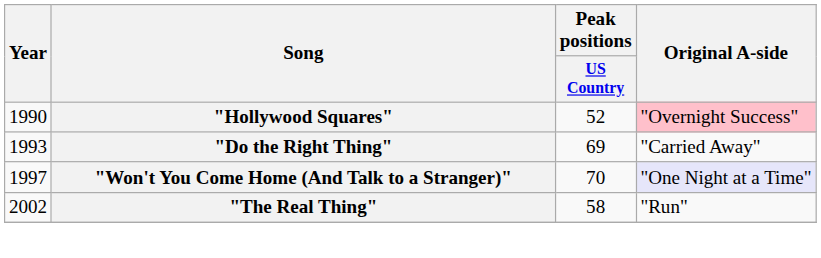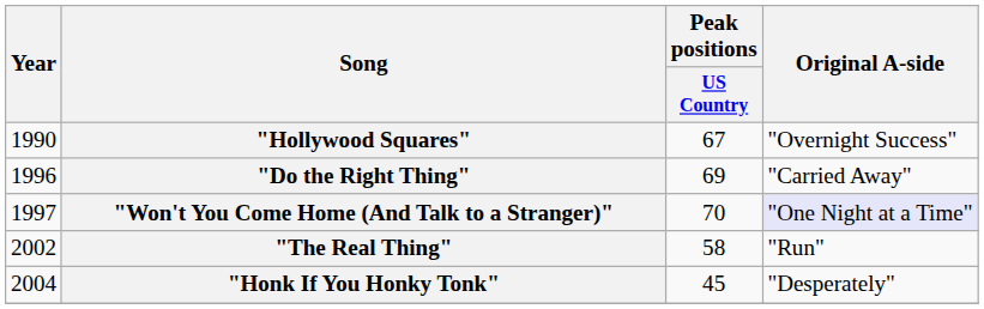"Hollywood Squares" | Peak positions / US Country: 52 -> 67
"Hollywood Squares" | Original A-side: pink background -> no background
"Do the Right Thing" | Year: 1993 -> 1996
+ row: 2004 | "Honk If You Honky Tonk" | 45 | "Desperately"
